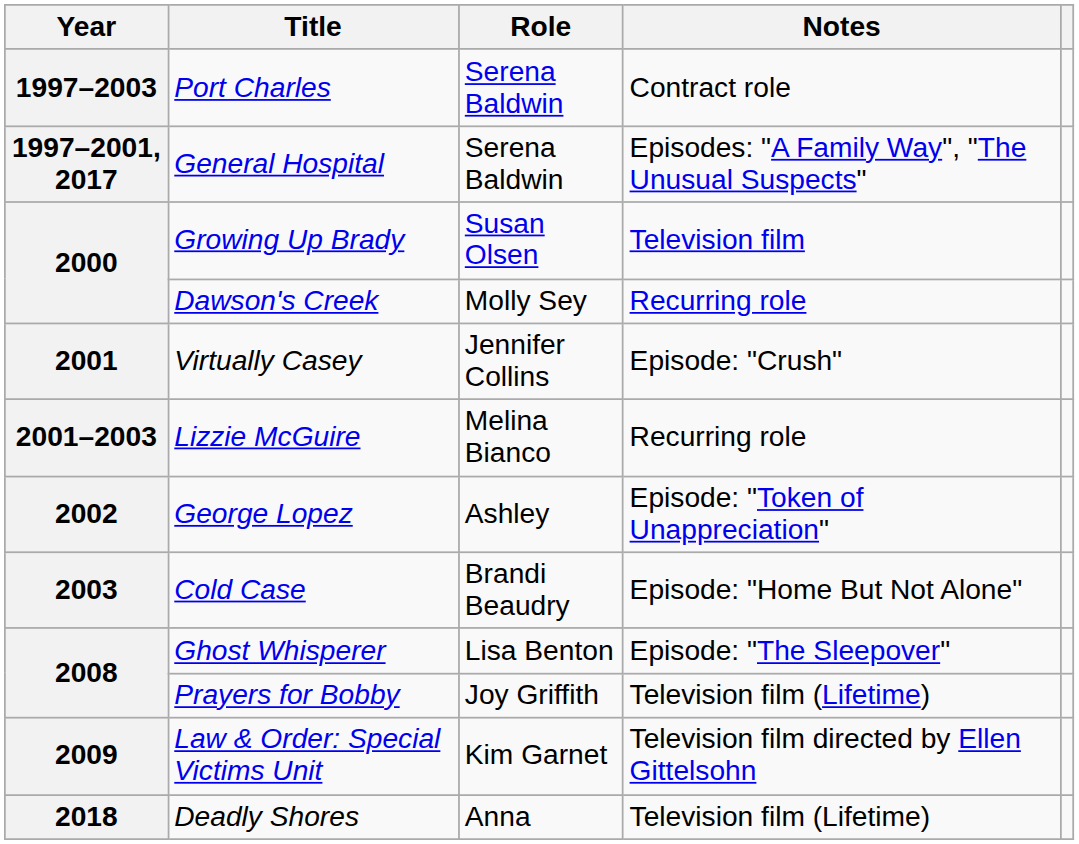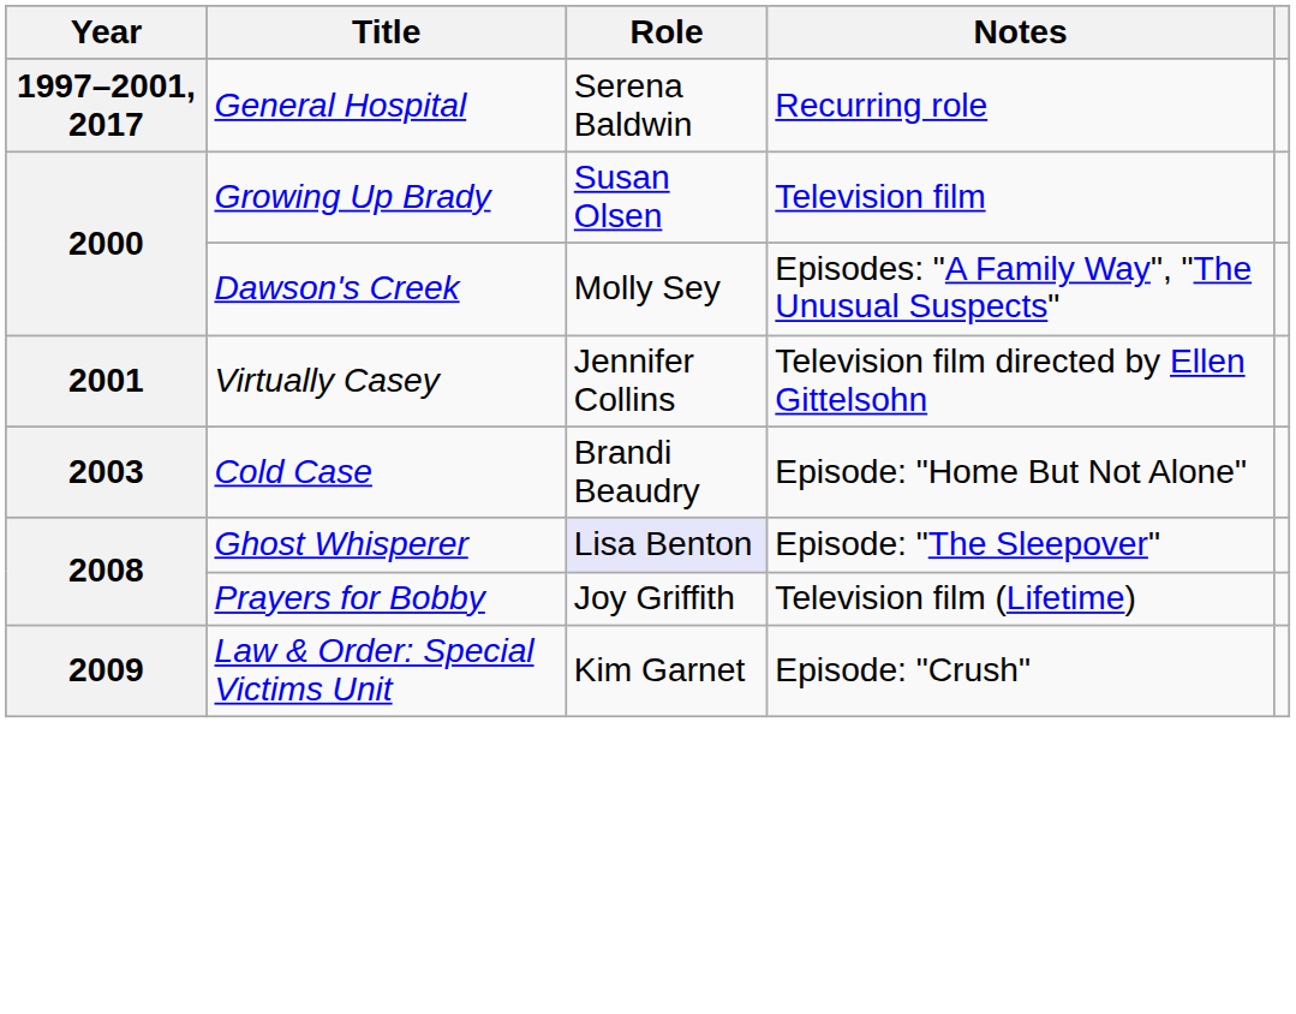- row: 1997–2003 | Port Charles | Serena Baldwin | Contract role
General Hospital | Notes: Episodes: "A Family Way", "The Unusual Suspects" -> Recurring role
Dawson's Creek | Notes: Recurring role -> Episodes: "A Family Way", "The Unusual Suspects"
Virtually Casey | Notes: Episode: "Crush" -> Television film directed by Ellen Gittelsohn
- row: 2001–2003 | Lizzie McGuire | Melina Bianco | Recurring role
- row: 2002 | George Lopez | Ashley | Episode: "Token of Unappreciation"
Ghost Whisperer | Role: no background -> lavender background
Law & Order: Special Victims Unit | Notes: Television film directed by Ellen Gittelsohn -> Episode: "Crush"
- row: 2018 | Deadly Shores | Anna | Television film (Lifetime)
